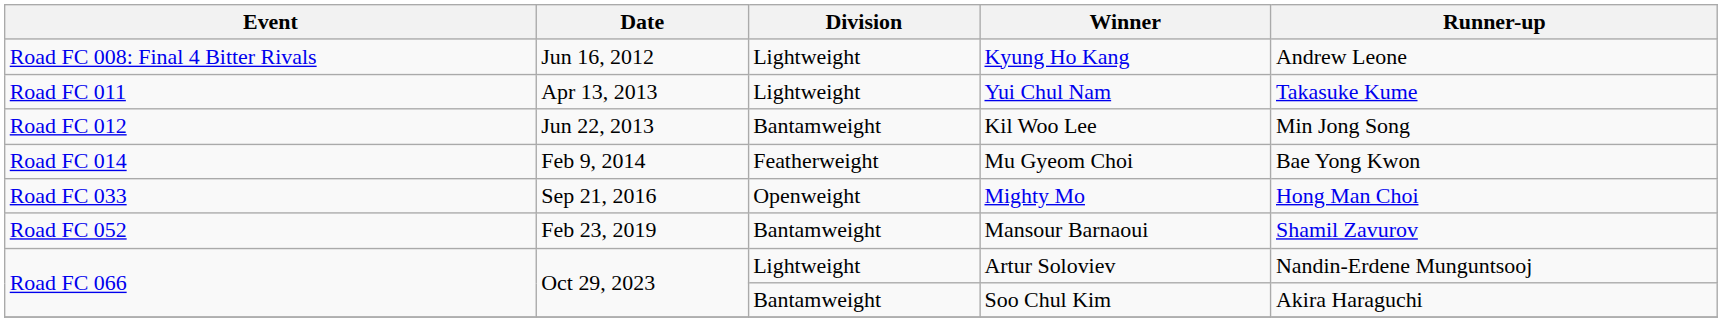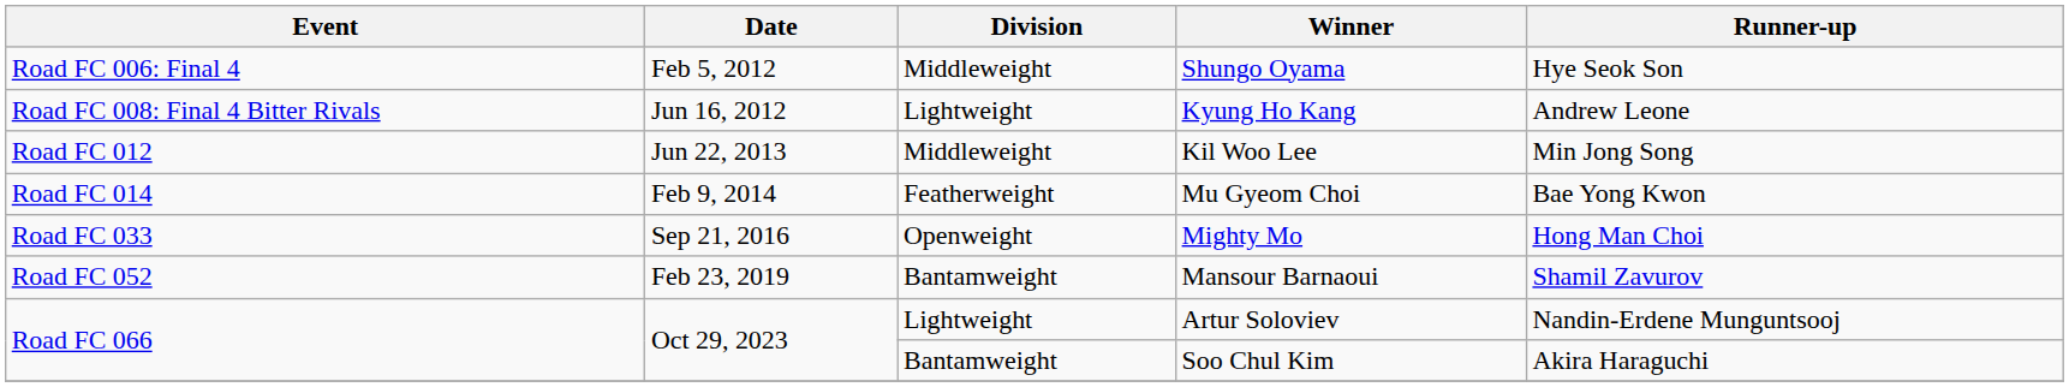+ row: Road FC 006: Final 4 | Feb 5, 2012 | Middleweight | Shungo Oyama | Hye Seok Son
- row: Road FC 011 | Apr 13, 2013 | Lightweight | Yui Chul Nam | Takasuke Kume
Kil Woo Lee | Division: Bantamweight -> Middleweight
